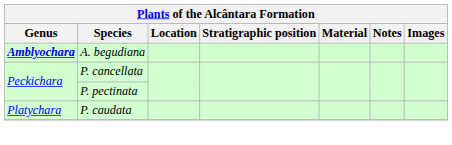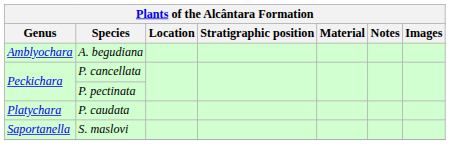A. begudiana | Genus: bold -> normal
+ row: Saportanella | S. maslovi
